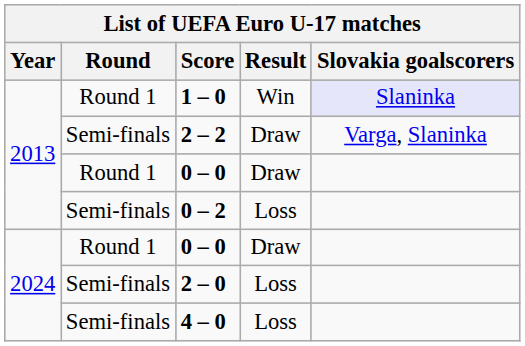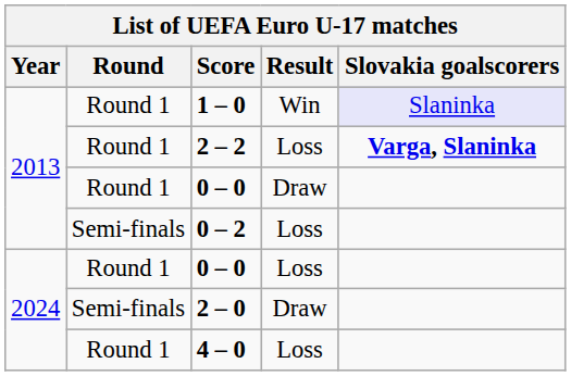2 – 2 | Round: Semi-finals -> Round 1
2 – 2 | Result: Draw -> Loss
2 – 2 | Slovakia goalscorers: normal -> bold
2024 / 0 – 0 | Result: Draw -> Loss
2 – 0 | Result: Loss -> Draw
4 – 0 | Round: Semi-finals -> Round 1
